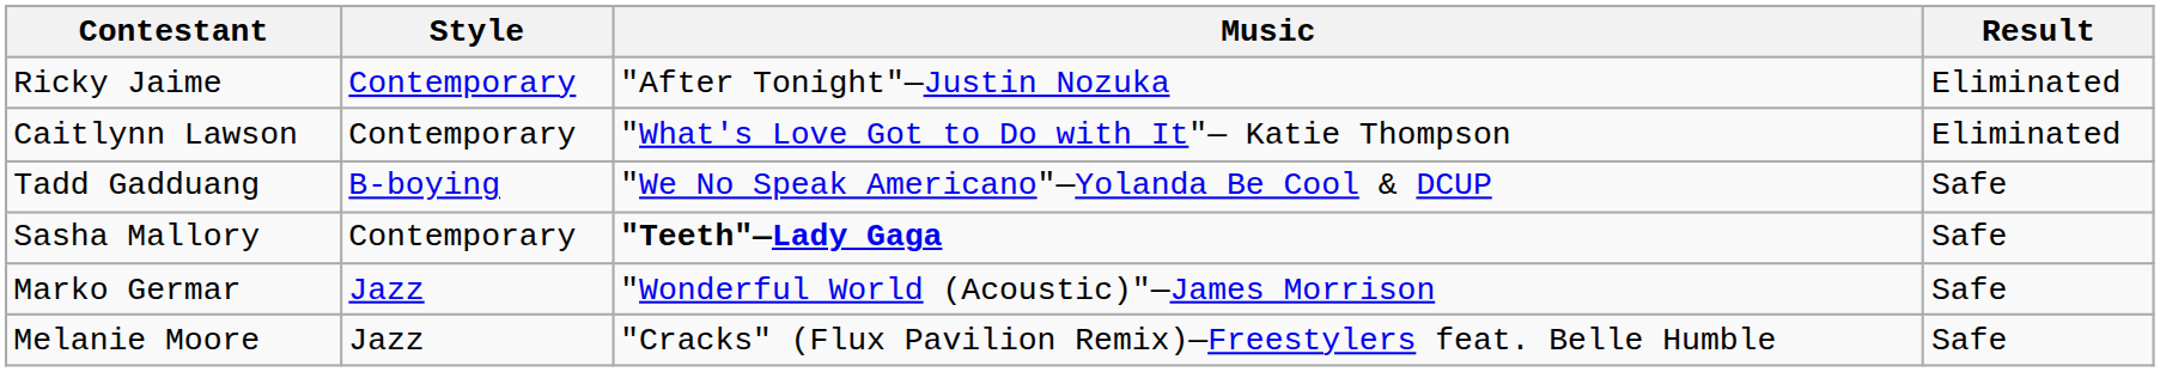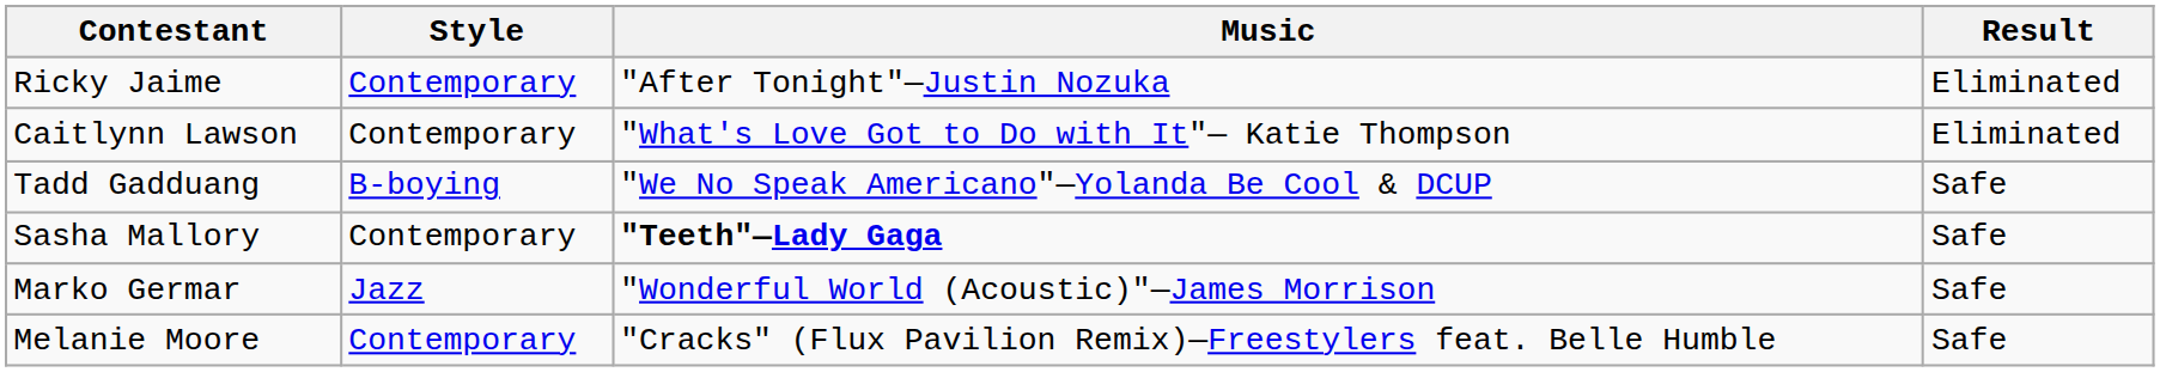Melanie Moore | Style: Jazz -> Contemporary
